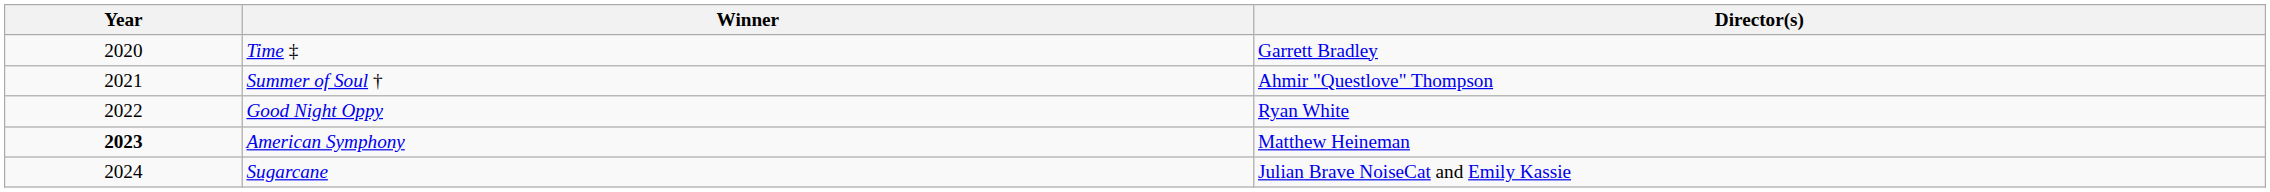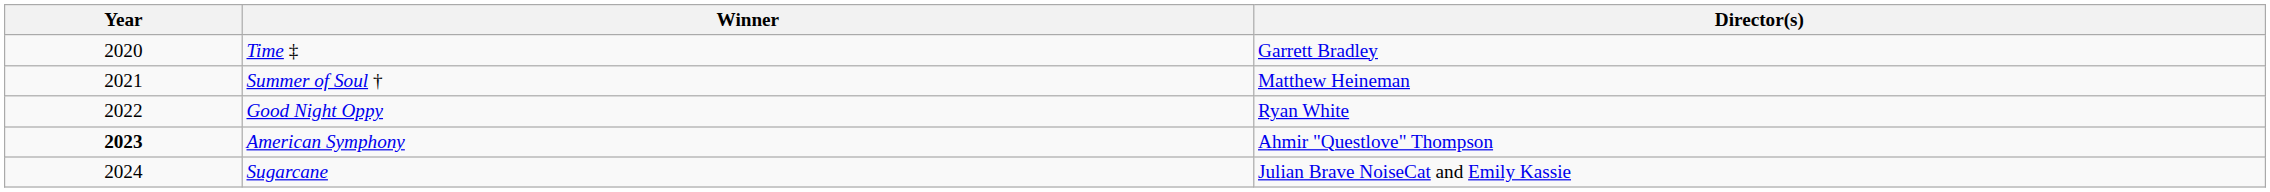Summer of Soul † | Director(s): Ahmir "Questlove" Thompson -> Matthew Heineman
American Symphony | Director(s): Matthew Heineman -> Ahmir "Questlove" Thompson
